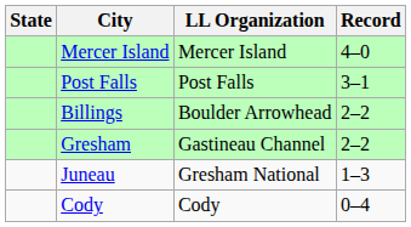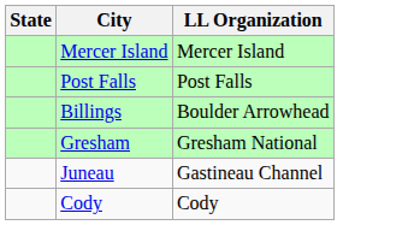- column: Record | 4–0 | 3–1 | 2–2 | 2–2 | 1–3 | 0–4
Gresham | LL Organization: Gastineau Channel -> Gresham National
Juneau | LL Organization: Gresham National -> Gastineau Channel
